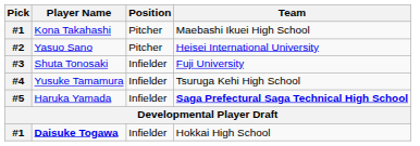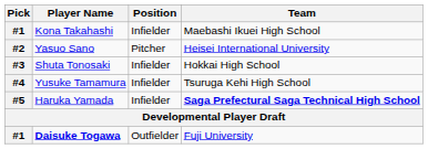Kona Takahashi | Position: Pitcher -> Infielder
Shuta Tonosaki | Team: Fuji University -> Hokkai High School
Daisuke Togawa | Position: Infielder -> Outfielder
Daisuke Togawa | Team: Hokkai High School -> Fuji University
